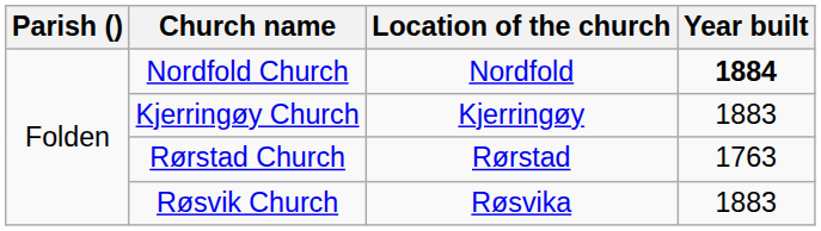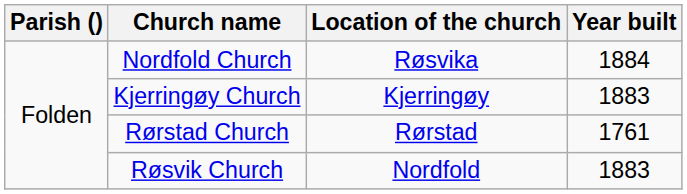Nordfold Church | Location of the church: Nordfold -> Røsvika
Nordfold Church | Year built: bold -> normal
Rørstad Church | Year built: 1763 -> 1761
Røsvik Church | Location of the church: Røsvika -> Nordfold
